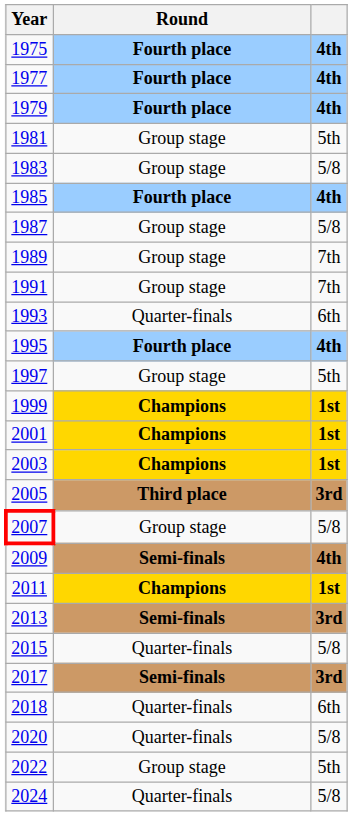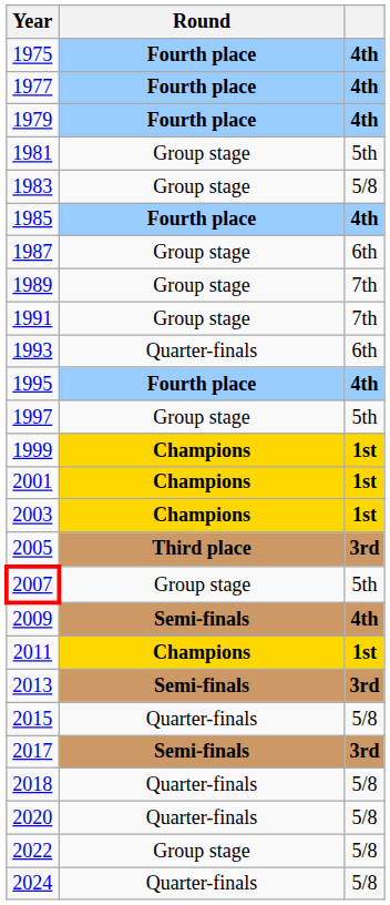1987 | column 3: 5/8 -> 6th
2007 | column 3: 5/8 -> 5th
2018 | column 3: 6th -> 5/8
2022 | column 3: 5th -> 5/8
